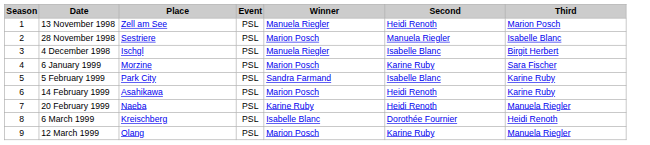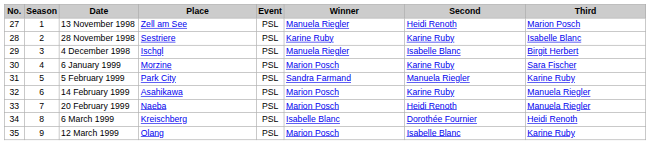+ column: No. | 27 | 28 | 29 | 30 | 31 | 32 | 33 | 34 | 35
28 November 1998 | Winner: Marion Posch -> Karine Ruby
28 November 1998 | Second: Manuela Riegler -> Karine Ruby
5 February 1999 | Second: Isabelle Blanc -> Manuela Riegler
14 February 1999 | Second: Heidi Renoth -> Karine Ruby
14 February 1999 | Third: Karine Ruby -> Manuela Riegler
20 February 1999 | Winner: Karine Ruby -> Marion Posch
12 March 1999 | Second: Karine Ruby -> Isabelle Blanc
12 March 1999 | Third: Manuela Riegler -> Karine Ruby
